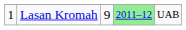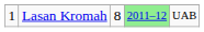Lasan Kromah | column 3: 9 -> 8
